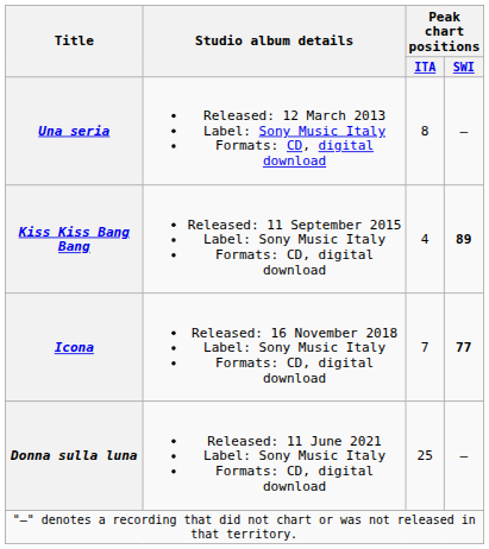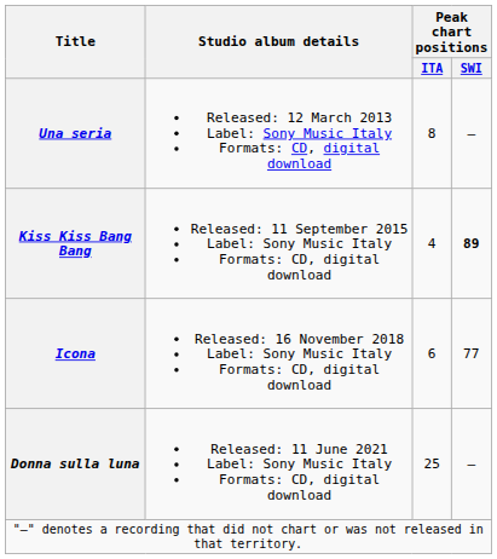Icona | Peak chart positions / ITA: 7 -> 6
Icona | Peak chart positions / SWI: bold -> normal
